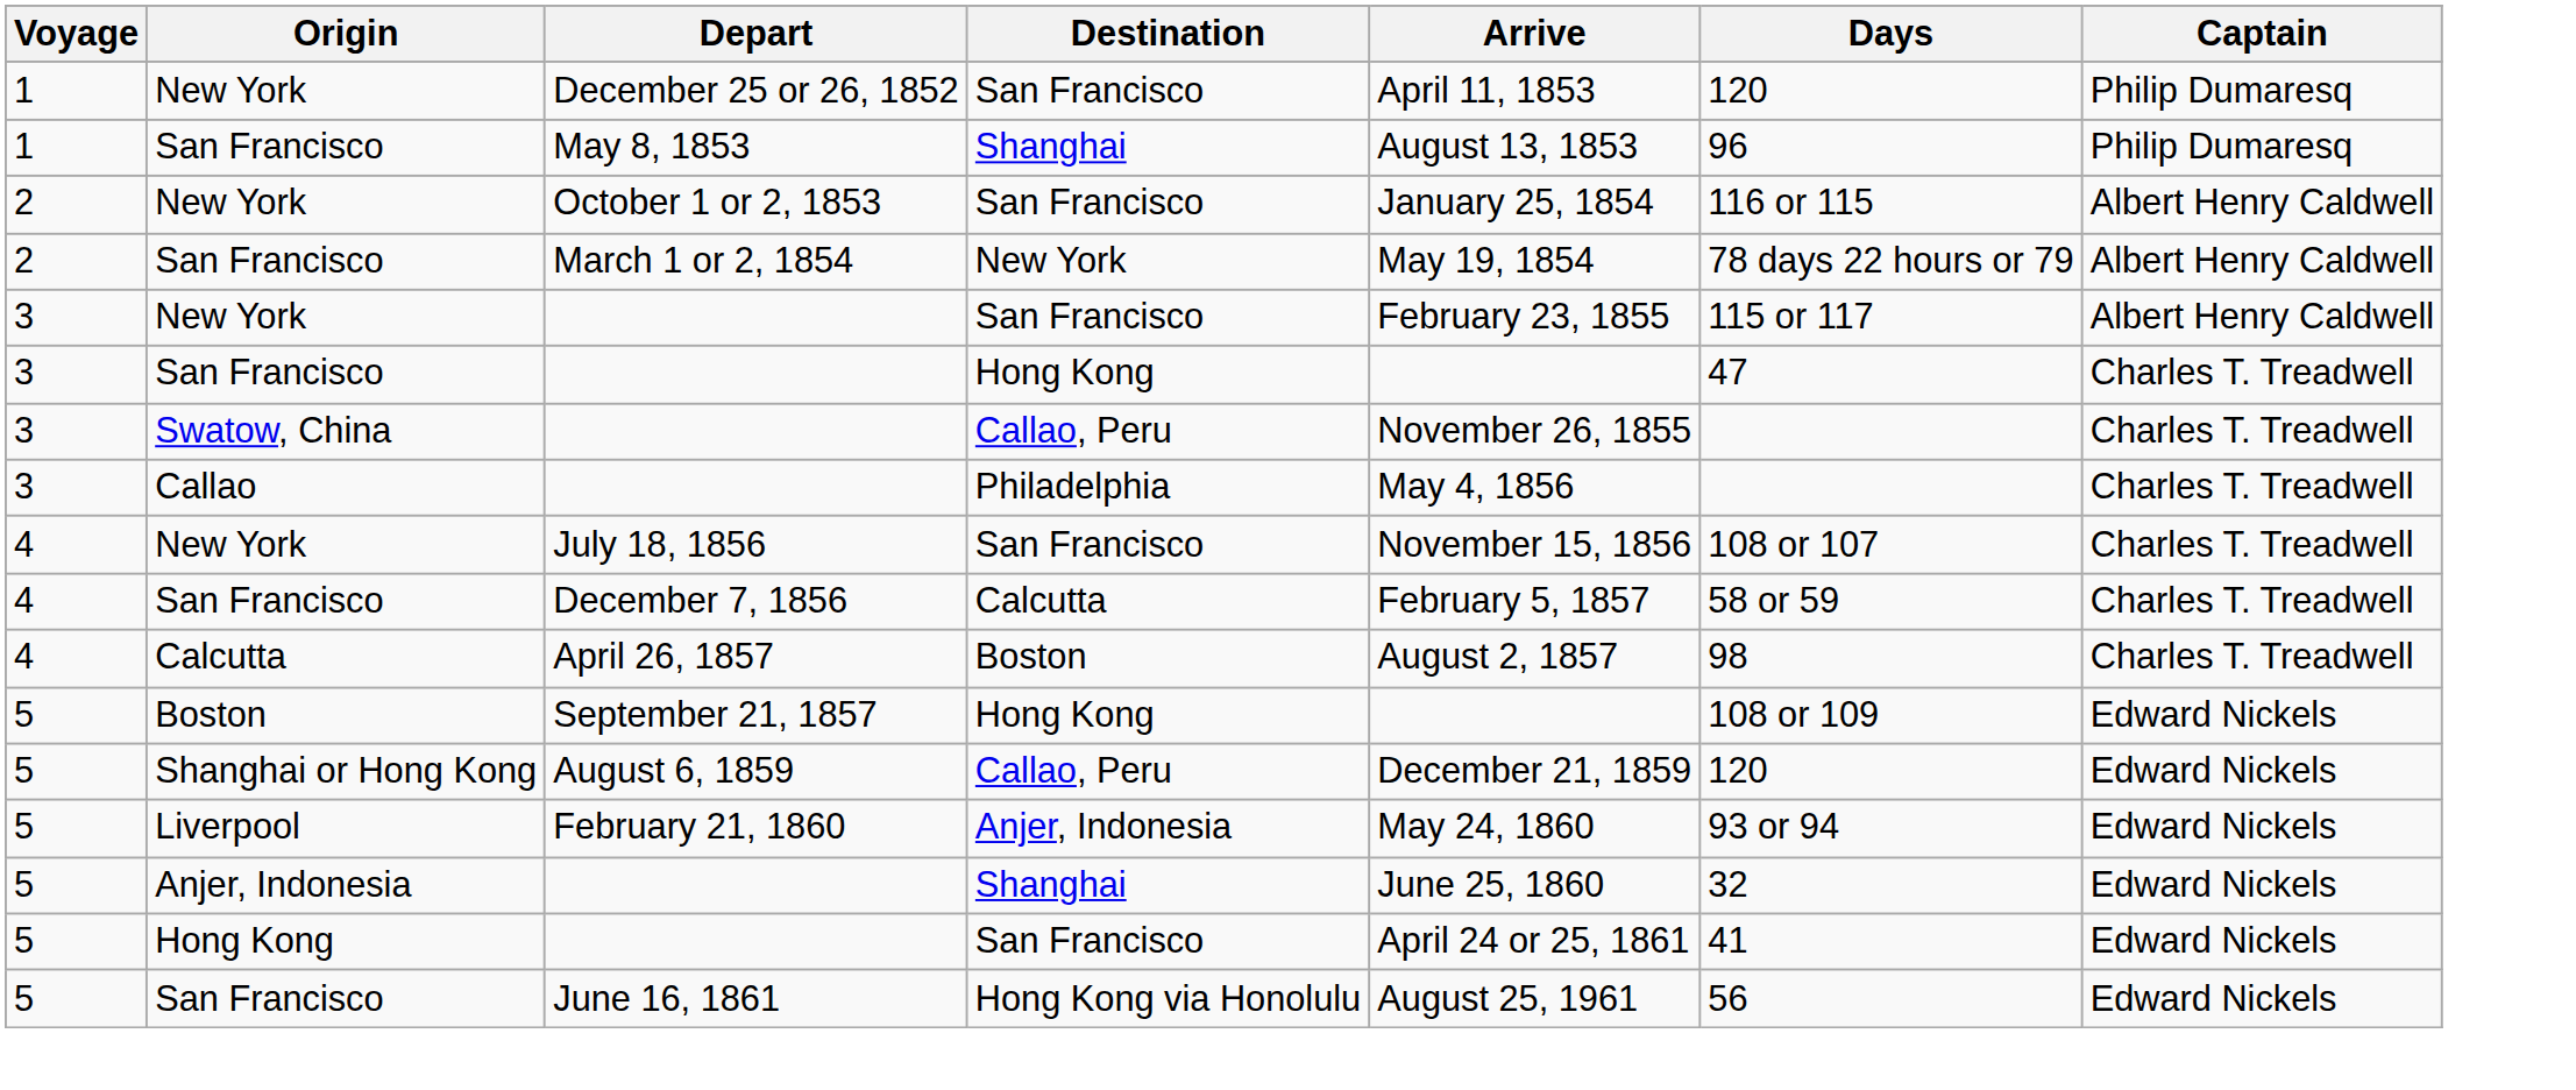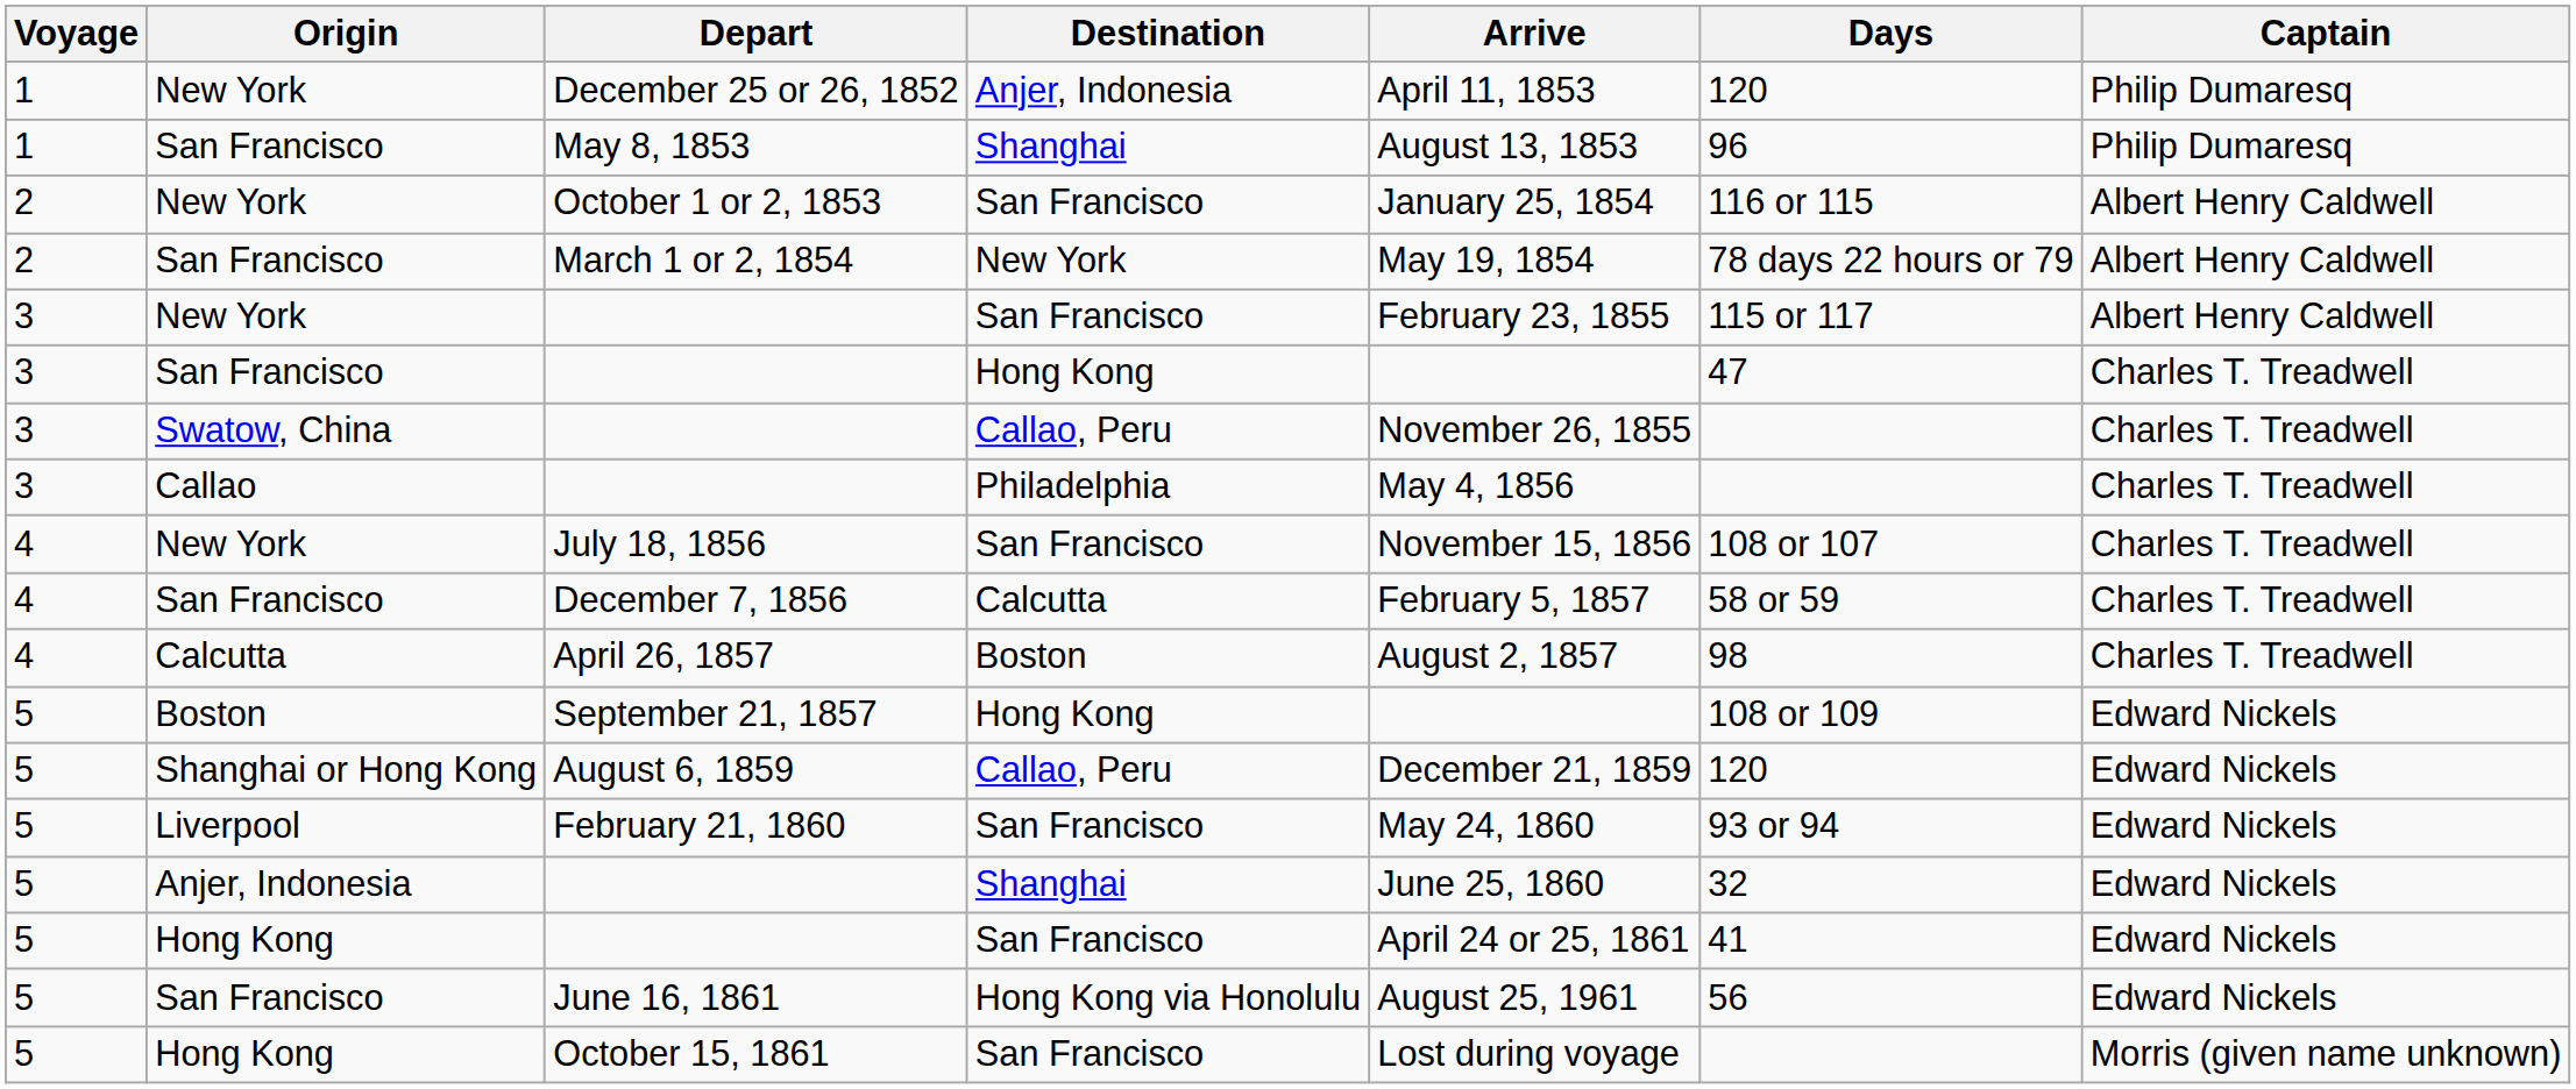December 25 or 26, 1852 | Destination: San Francisco -> Anjer, Indonesia
February 21, 1860 | Destination: Anjer, Indonesia -> San Francisco
+ row: 5 | Hong Kong | October 15, 1861 | San Francisco | Lost during voyage | Morris (given name unknown)
